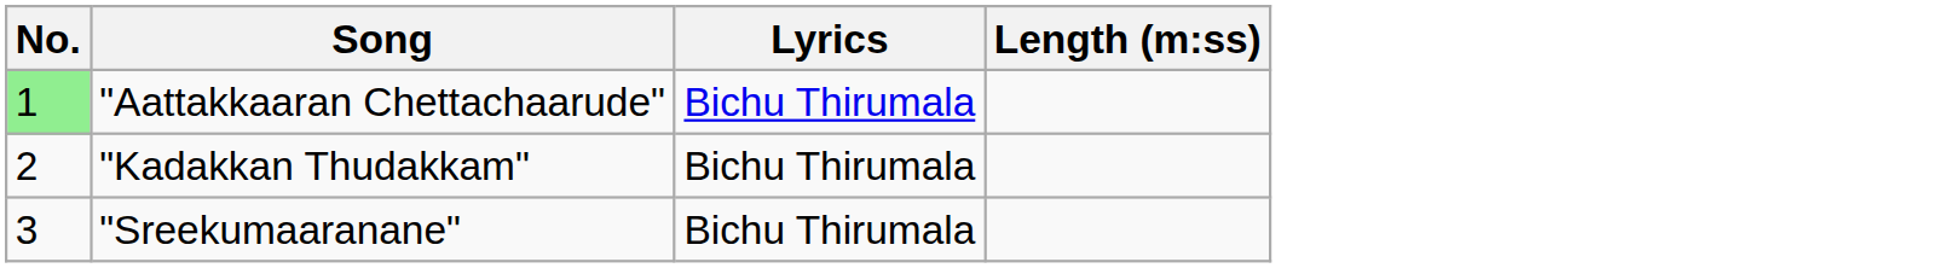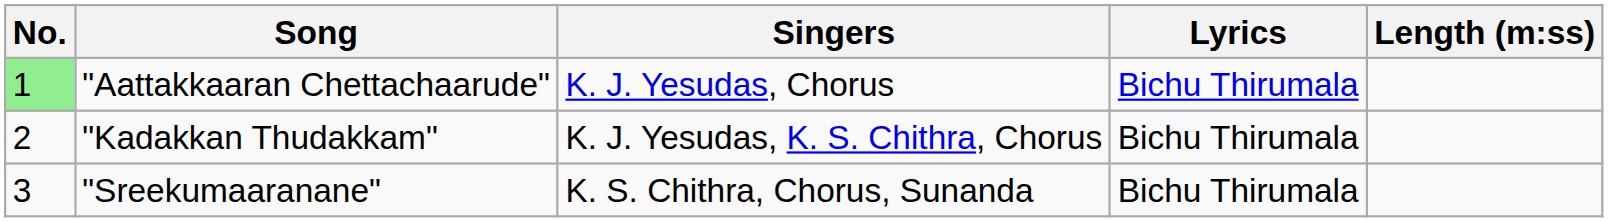+ column: Singers | K. J. Yesudas, Chorus | K. J. Yesudas, K. S. Chithra, Chorus | K. S. Chithra, Chorus, Sunanda
